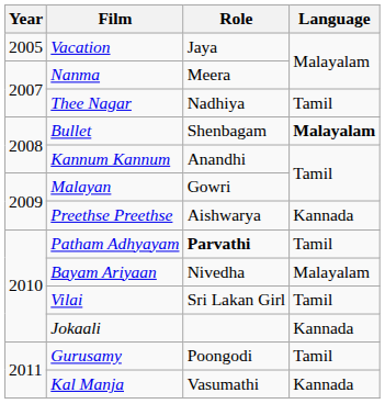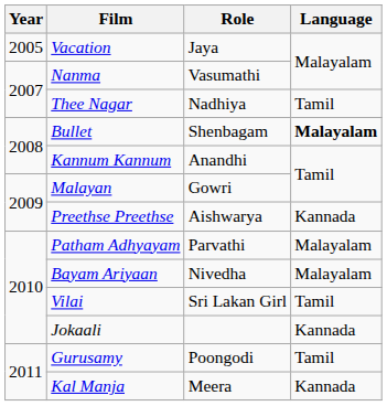Nanma | Role: Meera -> Vasumathi
Patham Adhyayam | Role: bold -> normal
Patham Adhyayam | Language: Tamil -> Malayalam
Kal Manja | Role: Vasumathi -> Meera
